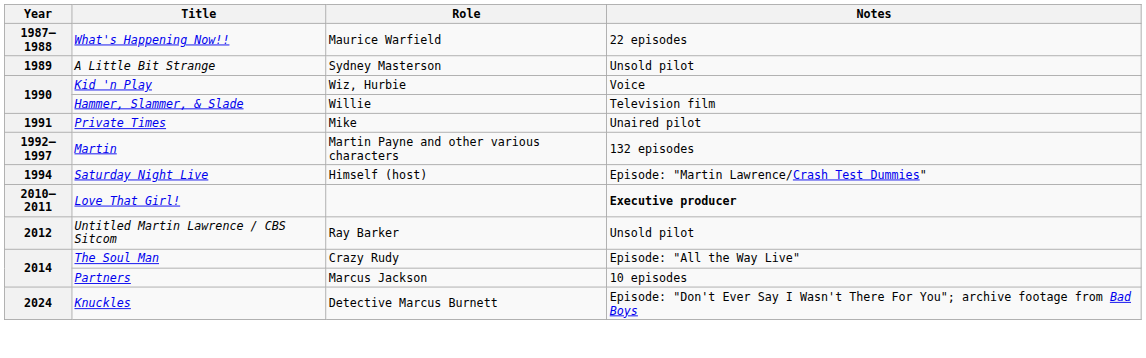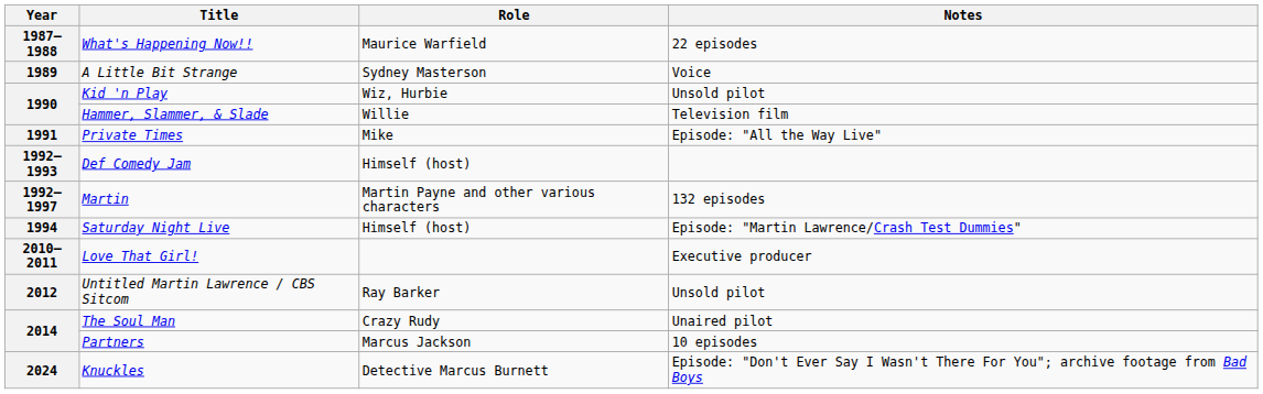A Little Bit Strange | Notes: Unsold pilot -> Voice
Kid 'n Play | Notes: Voice -> Unsold pilot
Private Times | Notes: Unaired pilot -> Episode: "All the Way Live"
+ row: 1992–1993 | Def Comedy Jam | Himself (host)
Love That Girl! | Notes: bold -> normal
The Soul Man | Notes: Episode: "All the Way Live" -> Unaired pilot
